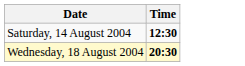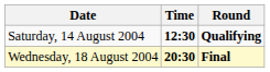+ column: Round | Qualifying | Final
